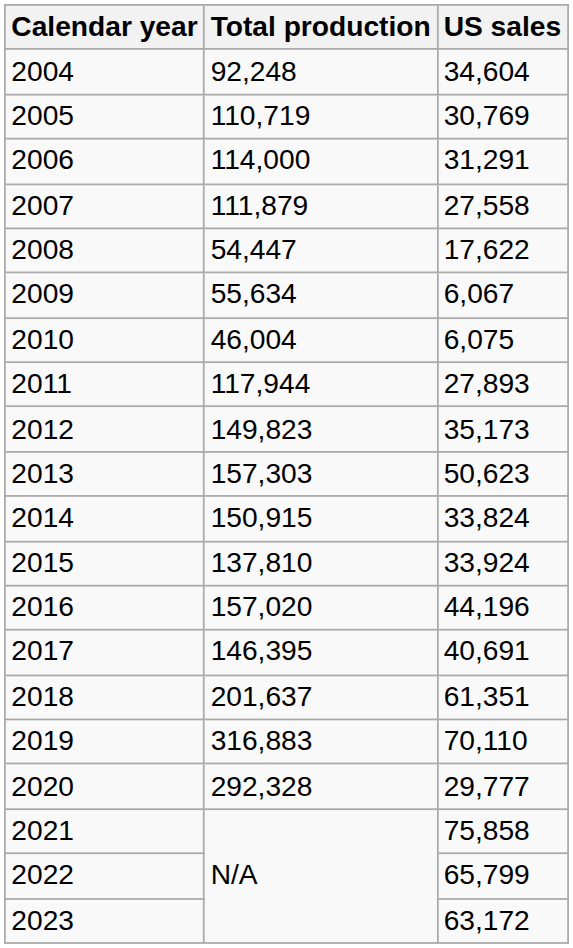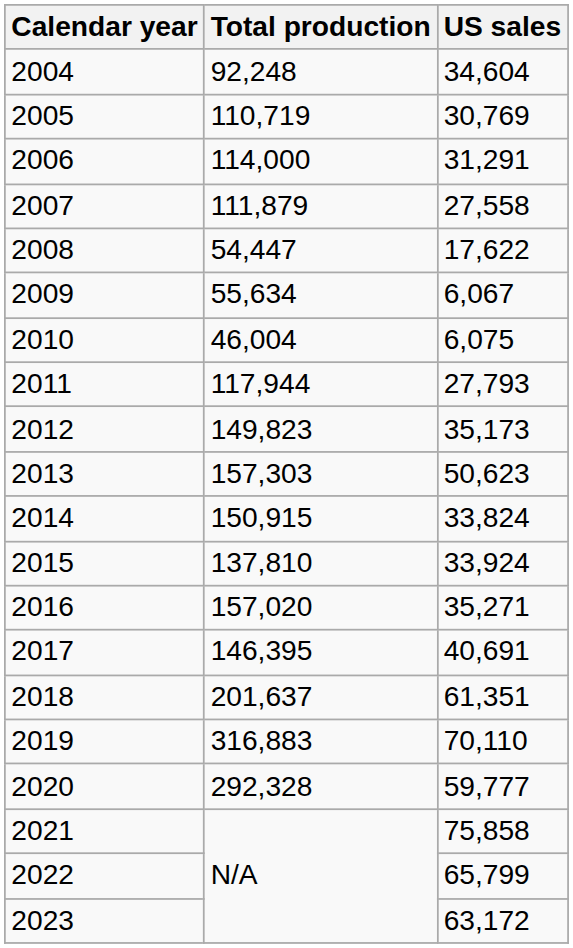2011 | US sales: 27,893 -> 27,793
2016 | US sales: 44,196 -> 35,271
2020 | US sales: 29,777 -> 59,777
